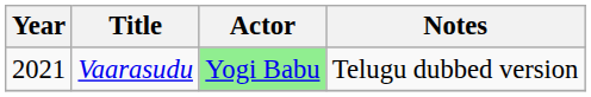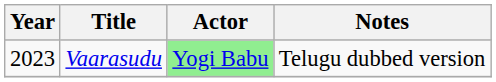Vaarasudu | Year: 2021 -> 2023
